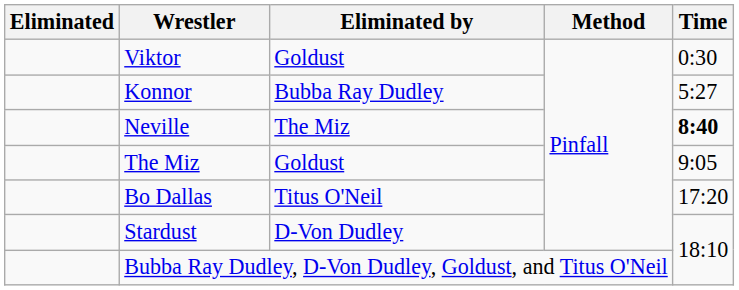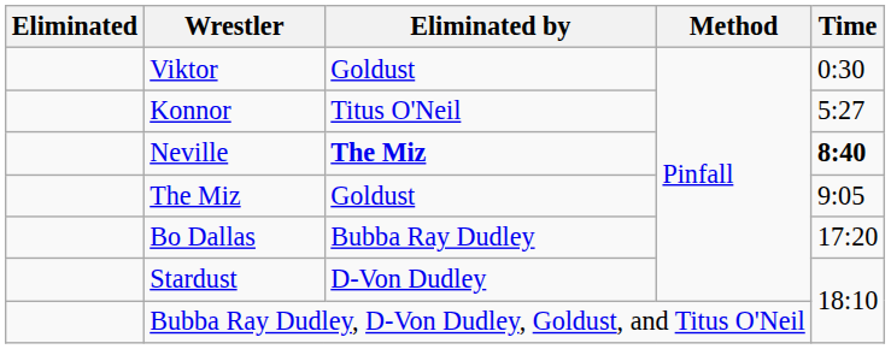Konnor | Eliminated by: Bubba Ray Dudley -> Titus O'Neil
Neville | Eliminated by: normal -> bold
Bo Dallas | Eliminated by: Titus O'Neil -> Bubba Ray Dudley
